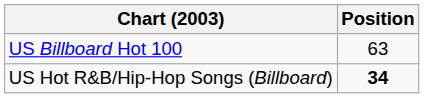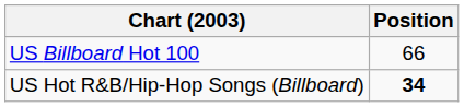US Billboard Hot 100 | Position: 63 -> 66
